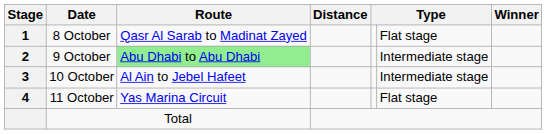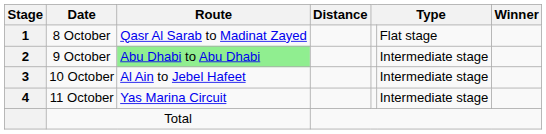11 October | column 6: Flat stage -> Intermediate stage
